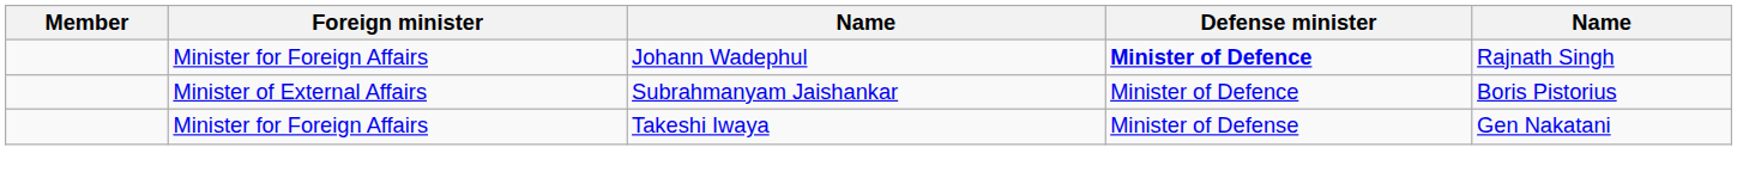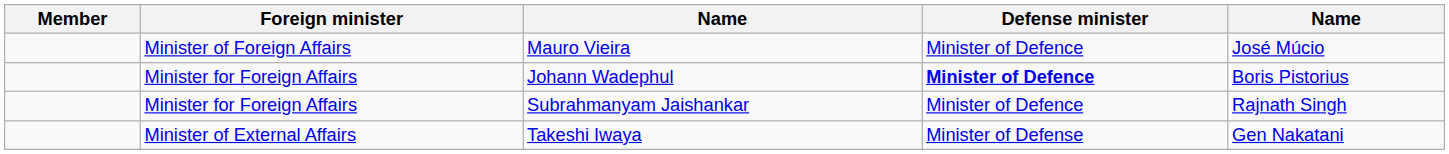+ row: Minister of Foreign Affairs | Mauro Vieira | Minister of Defence | José Múcio
Johann Wadephul | column 5: Rajnath Singh -> Boris Pistorius
Subrahmanyam Jaishankar | Foreign minister: Minister of External Affairs -> Minister for Foreign Affairs
Subrahmanyam Jaishankar | column 5: Boris Pistorius -> Rajnath Singh
Takeshi Iwaya | Foreign minister: Minister for Foreign Affairs -> Minister of External Affairs
